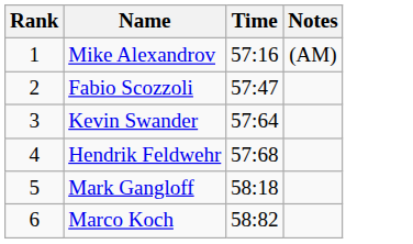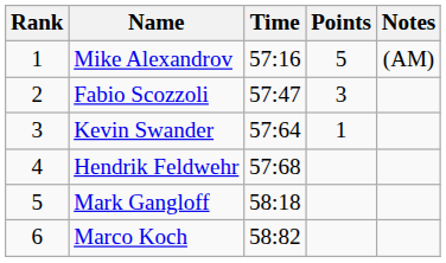+ column: Points | 5 | 3 | 1
